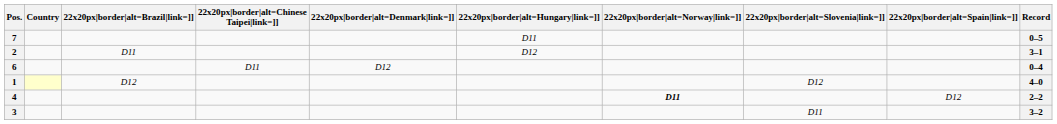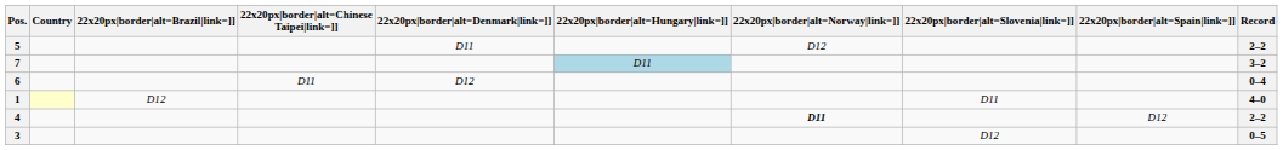+ row: 5 | D11 | D12 | 2–2
7 | 22x20px|border|alt=Hungary|link=]]: no background -> lightblue background
7 | Record: 0–5 -> 3–2
- row: 2 | D11 | D12 | 3–1
1 | 22x20px|border|alt=Slovenia|link=]]: D12 -> D11
3 | 22x20px|border|alt=Slovenia|link=]]: D11 -> D12
3 | Record: 3–2 -> 0–5
